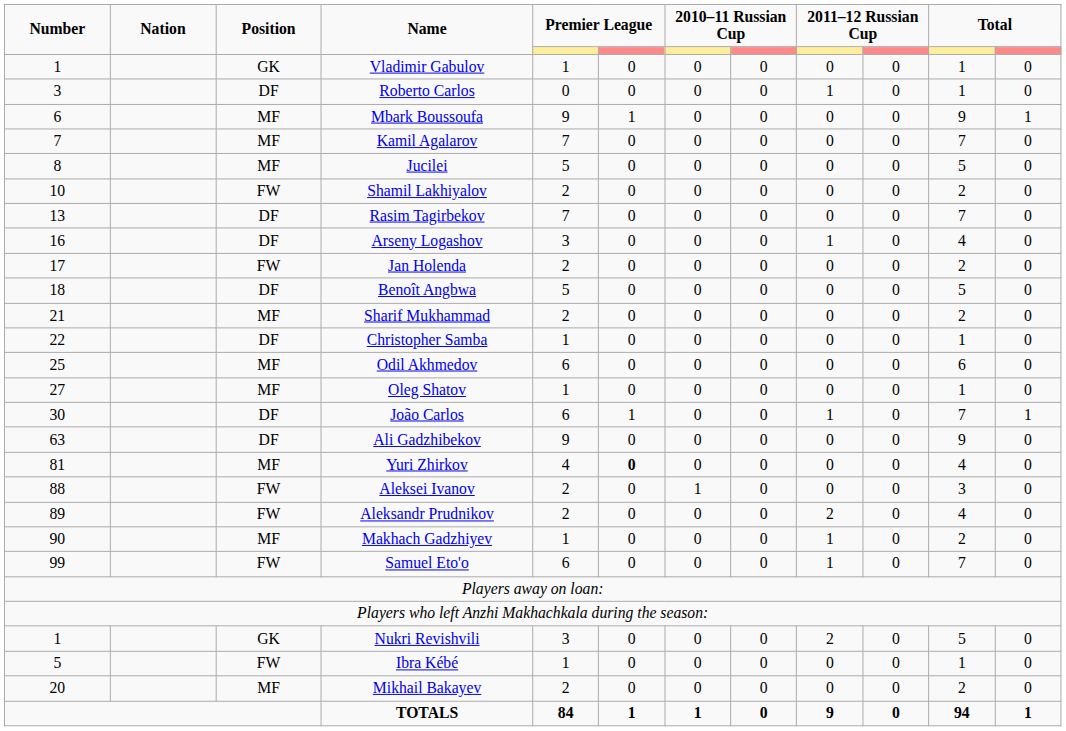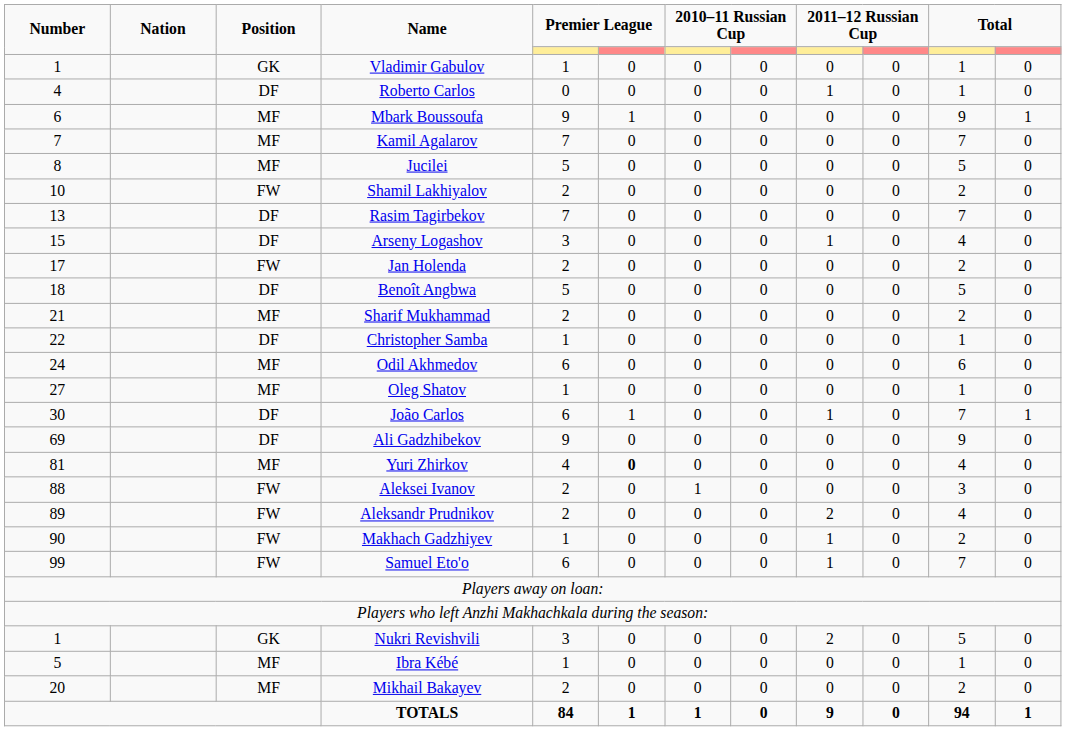Roberto Carlos | Number: 3 -> 4
Arseny Logashov | Number: 16 -> 15
Odil Akhmedov | Number: 25 -> 24
Ali Gadzhibekov | Number: 63 -> 69
Makhach Gadzhiyev | Position: MF -> FW
Ibra Kébé | Position: FW -> MF
